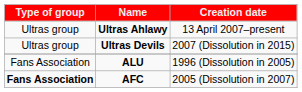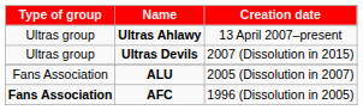ALU | Creation date: 1996 (Dissolution in 2005) -> 2005 (Dissolution in 2007)
AFC | Creation date: 2005 (Dissolution in 2007) -> 1996 (Dissolution in 2005)
